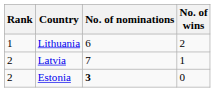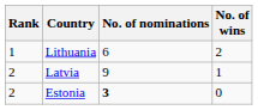Latvia | No. of nominations: 7 -> 9
